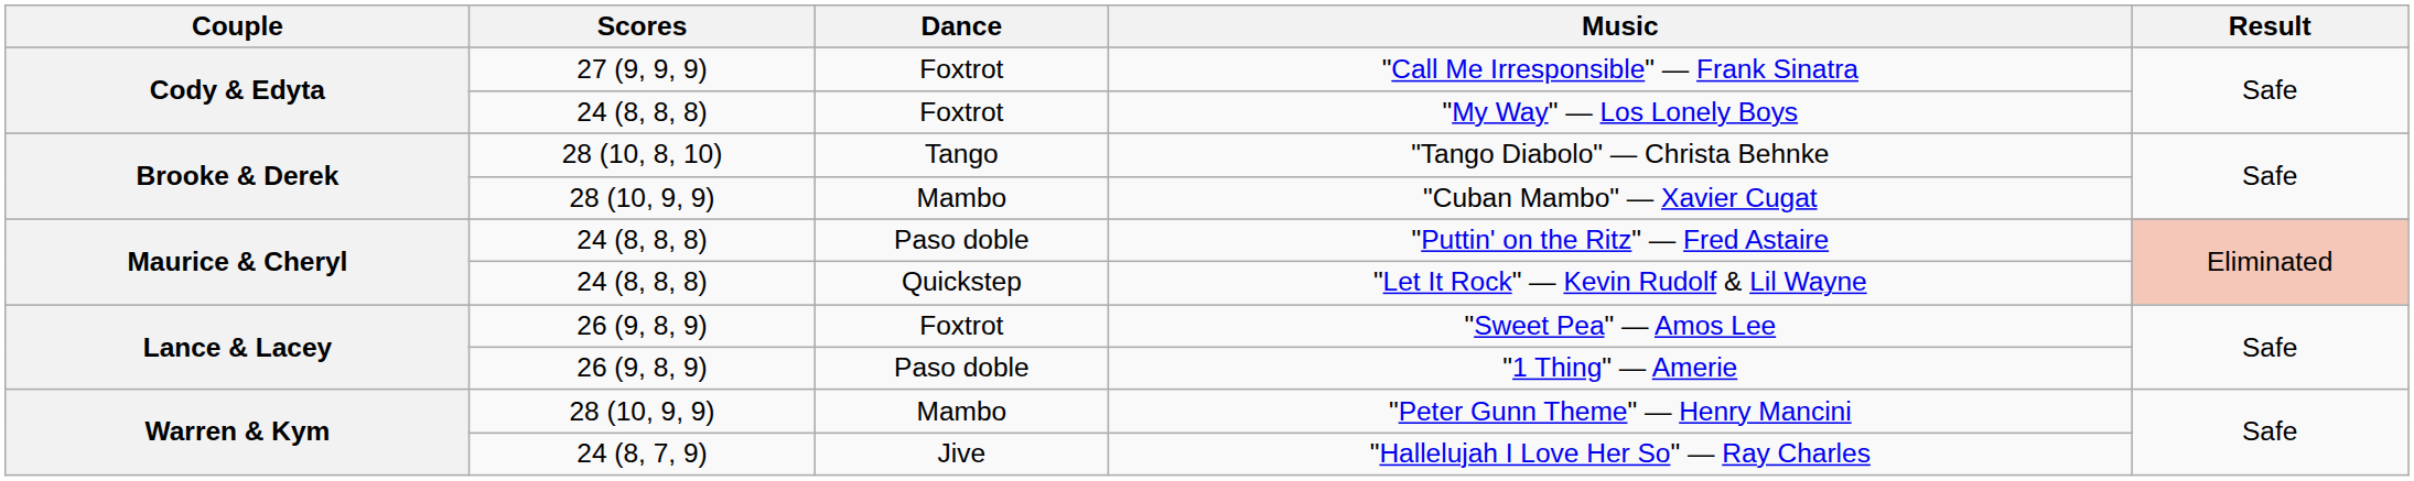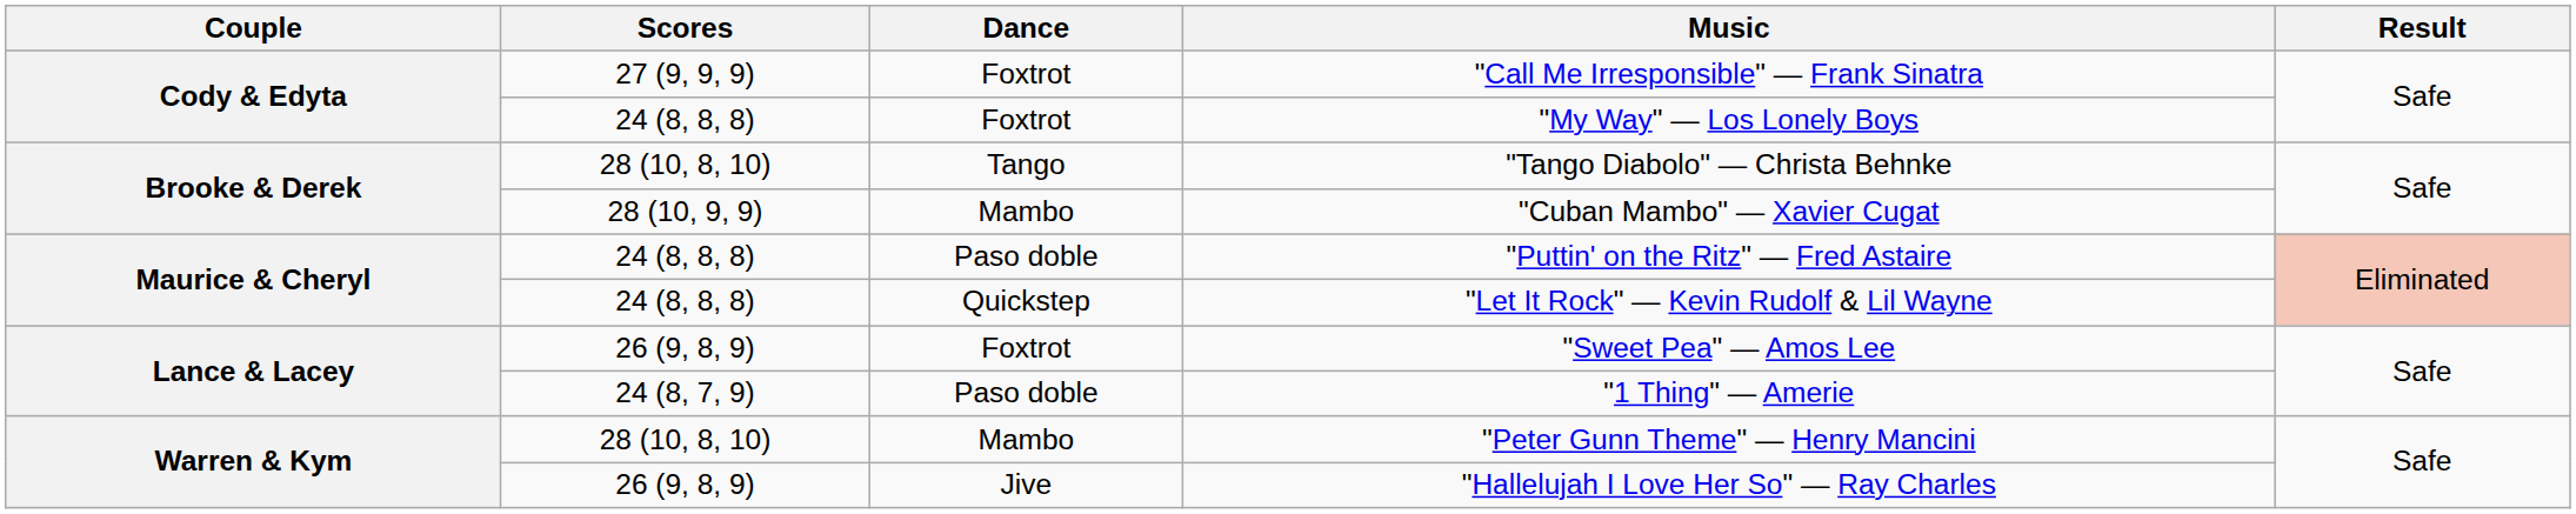"1 Thing" — Amerie | Scores: 26 (9, 8, 9) -> 24 (8, 7, 9)
"Peter Gunn Theme" — Henry Mancini | Scores: 28 (10, 9, 9) -> 28 (10, 8, 10)
"Hallelujah I Love Her So" — Ray Charles | Scores: 24 (8, 7, 9) -> 26 (9, 8, 9)
